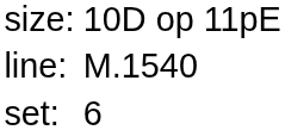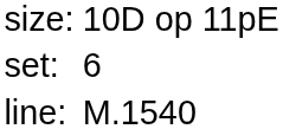rows swapped: set: <-> line:
